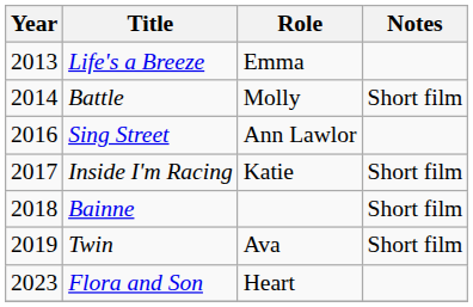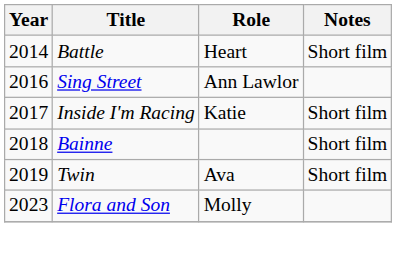- row: 2013 | Life's a Breeze | Emma
Battle | Role: Molly -> Heart
Flora and Son | Role: Heart -> Molly
